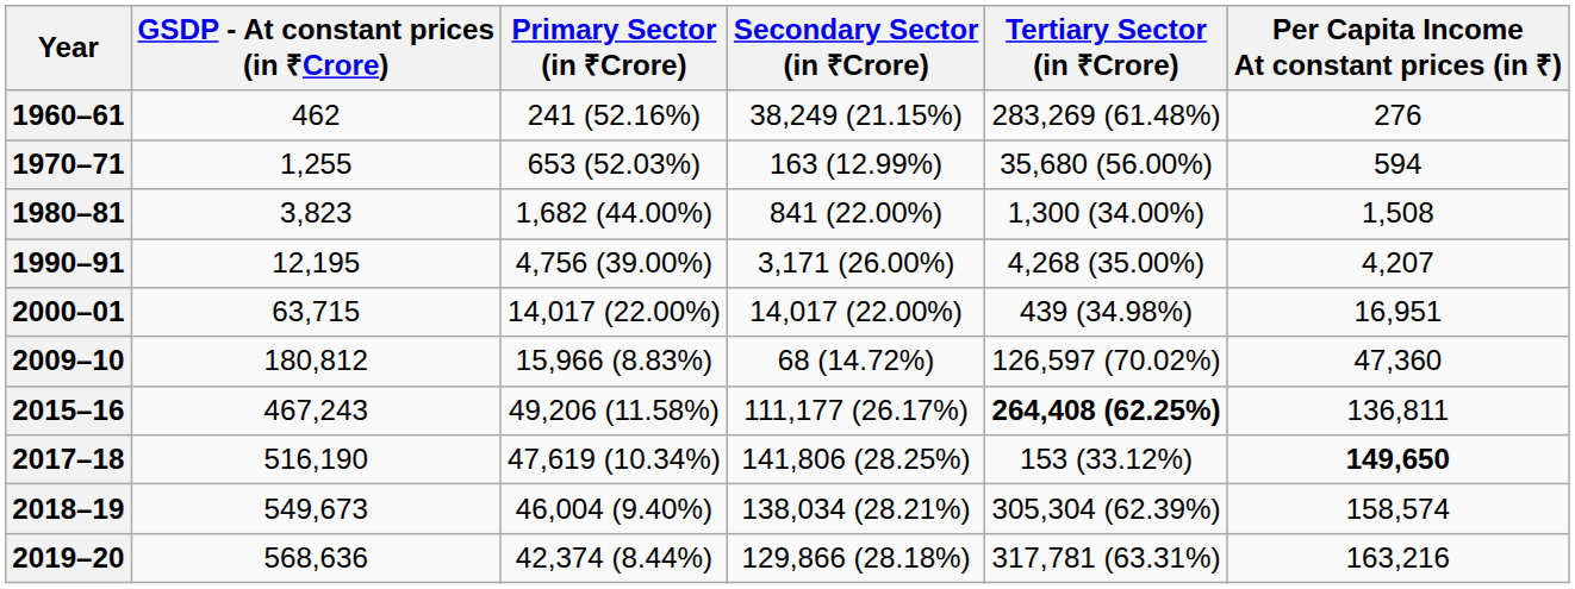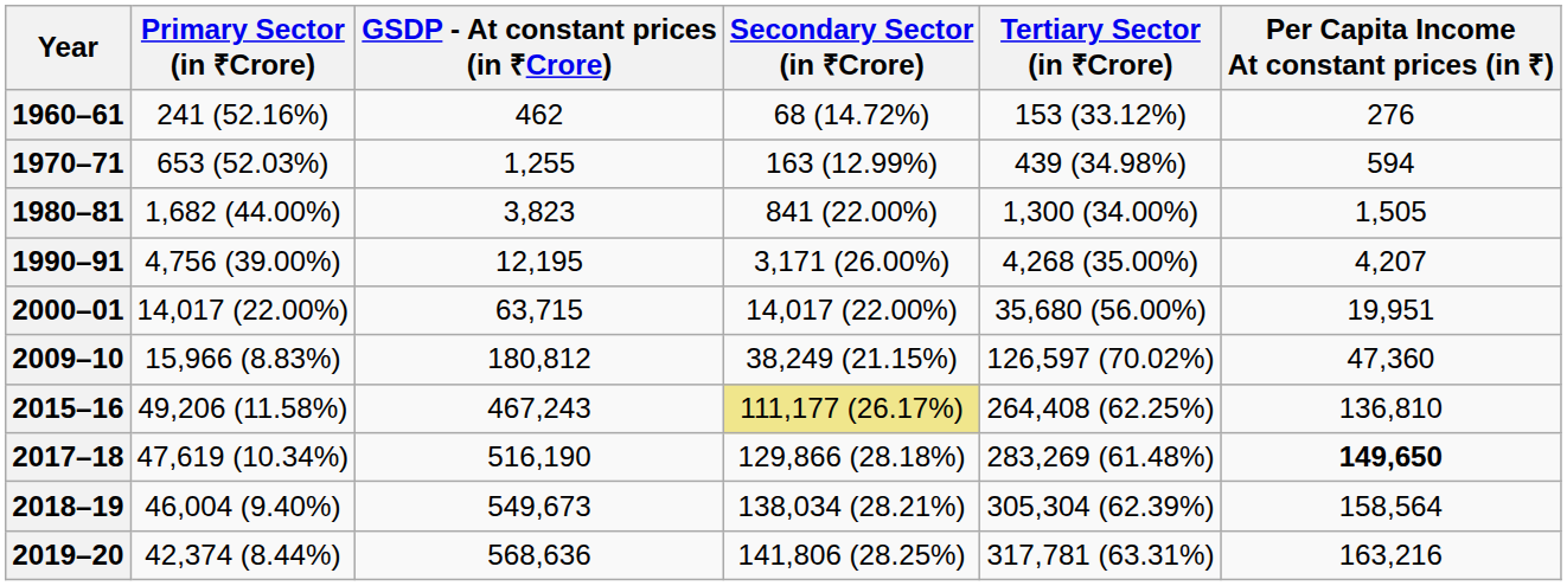columns swapped: GSDP - At constant prices (in ₹Crore) <-> Primary Sector (in ₹Crore)
1960–61 | Secondary Sector (in ₹Crore): 38,249 (21.15%) -> 68 (14.72%)
1960–61 | Tertiary Sector (in ₹Crore): 283,269 (61.48%) -> 153 (33.12%)
1970–71 | Tertiary Sector (in ₹Crore): 35,680 (56.00%) -> 439 (34.98%)
1980–81 | Per Capita Income At constant prices (in ₹): 1,508 -> 1,505
2000–01 | Tertiary Sector (in ₹Crore): 439 (34.98%) -> 35,680 (56.00%)
2000–01 | Per Capita Income At constant prices (in ₹): 16,951 -> 19,951
2009–10 | Secondary Sector (in ₹Crore): 68 (14.72%) -> 38,249 (21.15%)
2015–16 | Secondary Sector (in ₹Crore): no background -> khaki background
2015–16 | Tertiary Sector (in ₹Crore): bold -> normal
2015–16 | Per Capita Income At constant prices (in ₹): 136,811 -> 136,810
2017–18 | Secondary Sector (in ₹Crore): 141,806 (28.25%) -> 129,866 (28.18%)
2017–18 | Tertiary Sector (in ₹Crore): 153 (33.12%) -> 283,269 (61.48%)
2018–19 | Per Capita Income At constant prices (in ₹): 158,574 -> 158,564
2019–20 | Secondary Sector (in ₹Crore): 129,866 (28.18%) -> 141,806 (28.25%)
